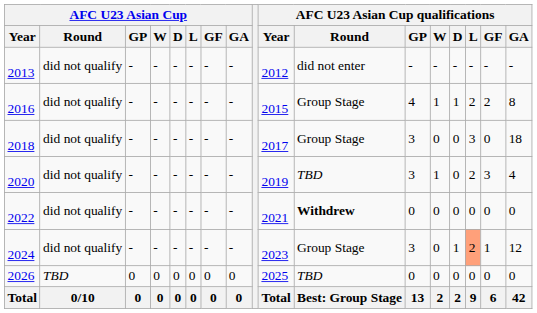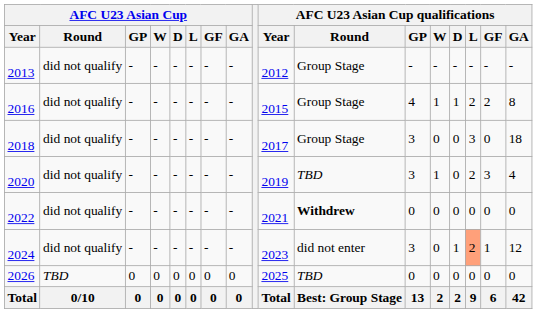2013 | AFC U23 Asian Cup qualifications / Round: did not enter -> Group Stage
2024 | AFC U23 Asian Cup qualifications / Round: Group Stage -> did not enter
